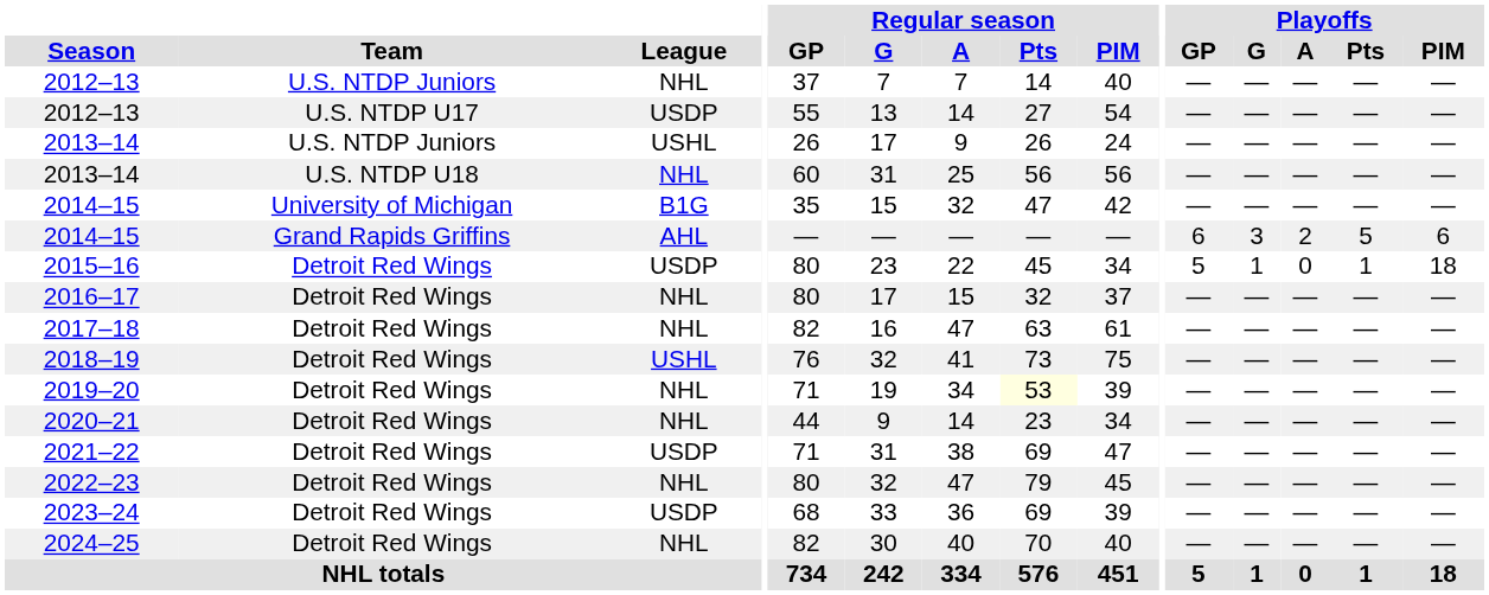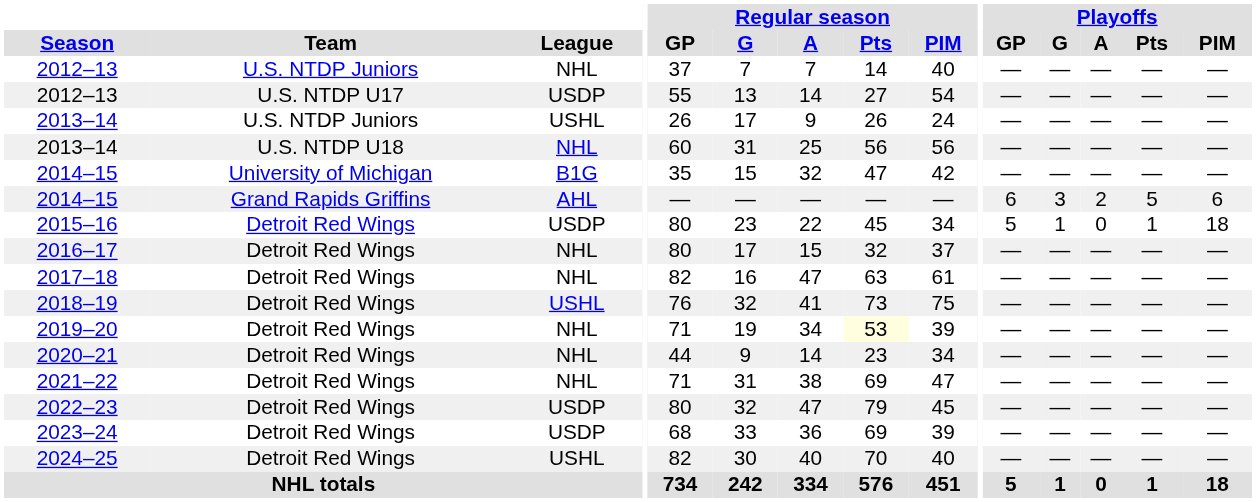2021–22 | League: USDP -> NHL
2022–23 | League: NHL -> USDP
2024–25 | League: NHL -> USHL
